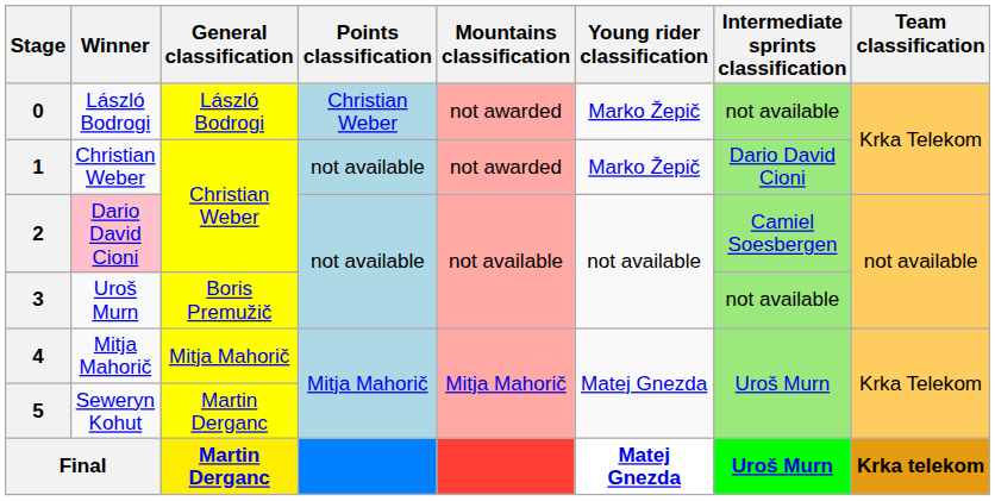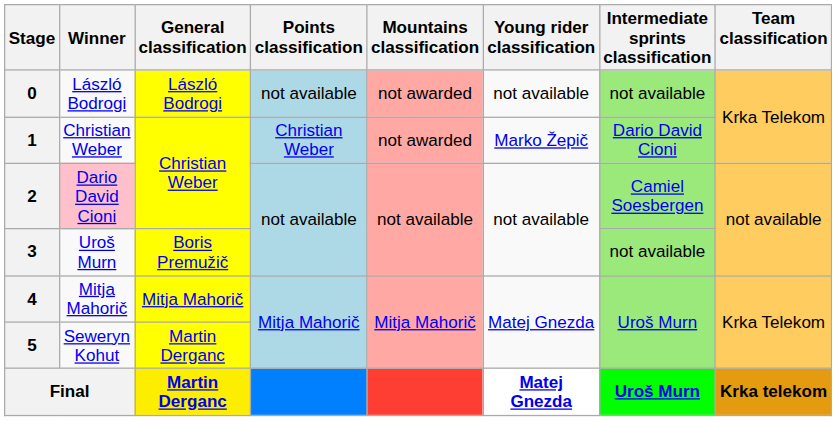0 | Points classification: Christian Weber -> not available
0 | Young rider classification: Marko Žepič -> not available
1 | Points classification: not available -> Christian Weber
